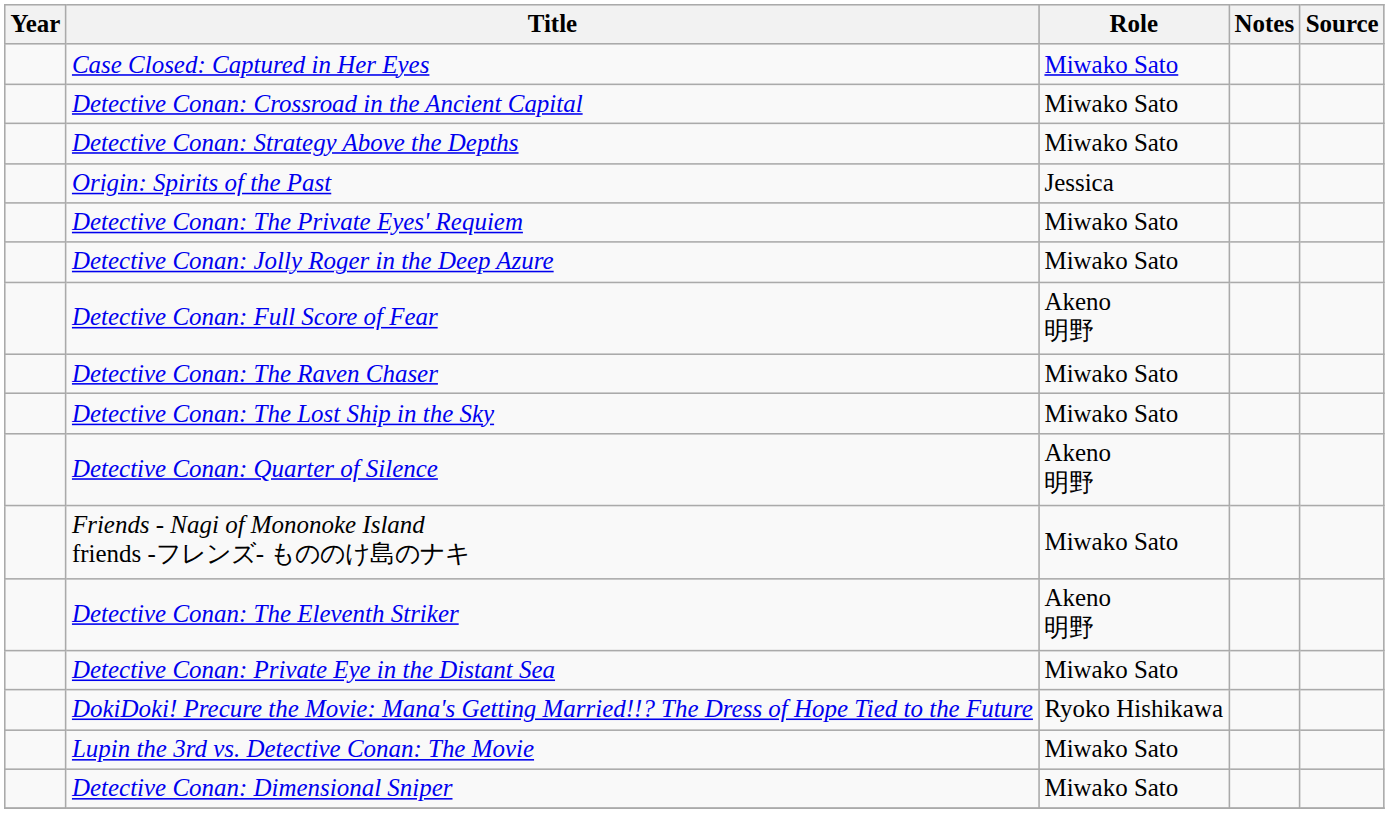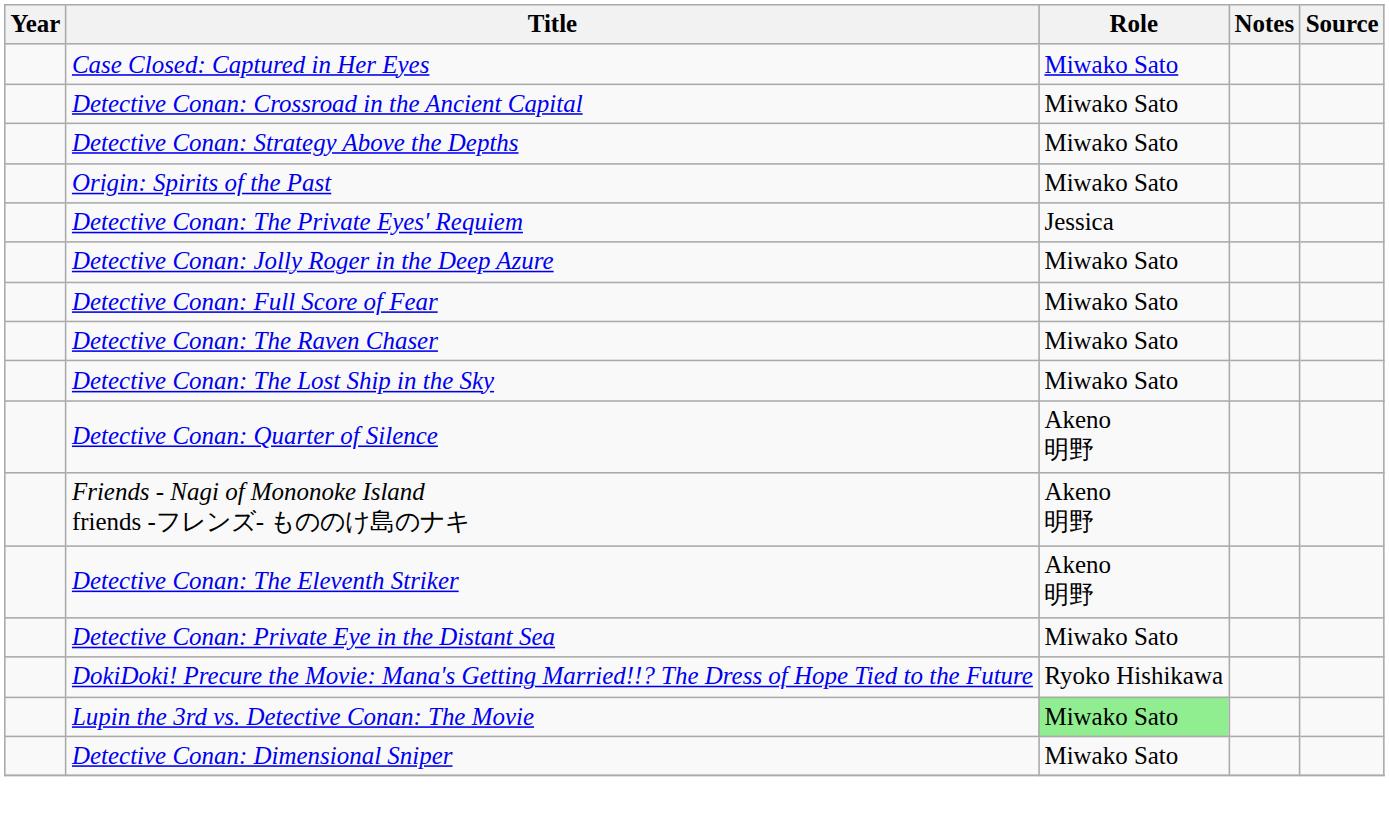Origin: Spirits of the Past | Role: Jessica -> Miwako Sato
Detective Conan: The Private Eyes' Requiem | Role: Miwako Sato -> Jessica
Detective Conan: Full Score of Fear | Role: Akeno 明野 -> Miwako Sato
Friends - Nagi of Mononoke Island friends -フレンズ- もののけ島のナキ | Role: Miwako Sato -> Akeno 明野
Lupin the 3rd vs. Detective Conan: The Movie | Role: no background -> lightgreen background
